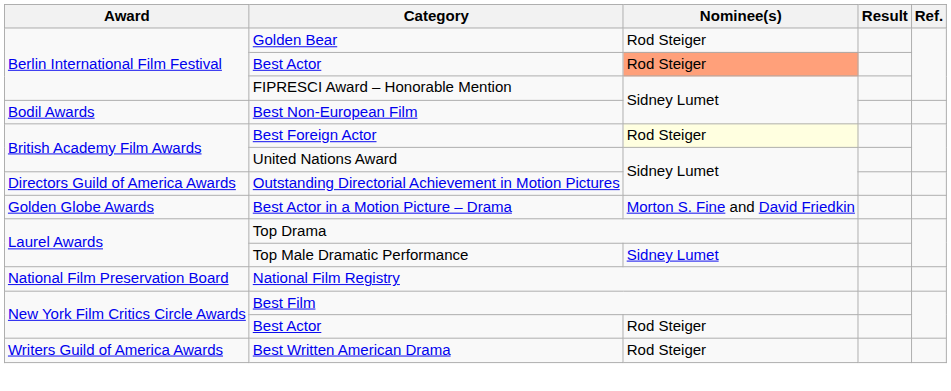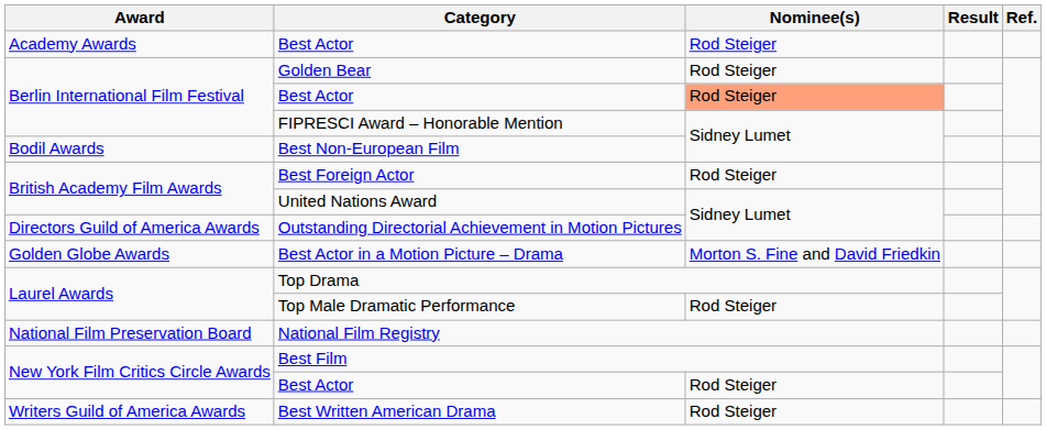+ row: Academy Awards | Best Actor | Rod Steiger
Best Foreign Actor | Nominee(s): lightyellow background -> no background
Top Male Dramatic Performance | Nominee(s): Sidney Lumet -> Rod Steiger
